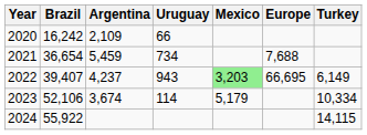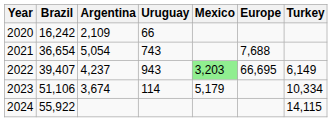2021 | Argentina: 5,459 -> 5,054
2021 | Uruguay: 734 -> 743
2023 | Brazil: 52,106 -> 51,106
